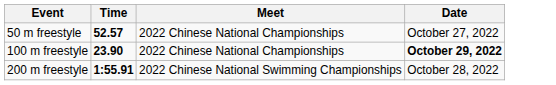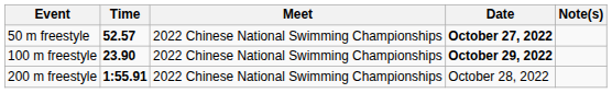+ column: Note(s)
50 m freestyle | Meet: 2022 Chinese National Championships -> 2022 Chinese National Swimming Championships
50 m freestyle | Date: normal -> bold
100 m freestyle | Meet: 2022 Chinese National Championships -> 2022 Chinese National Swimming Championships
